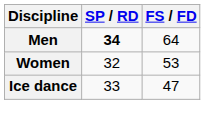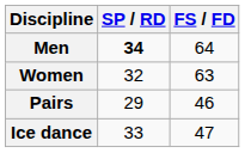Women | FS / FD: 53 -> 63
+ row: Pairs | 29 | 46
